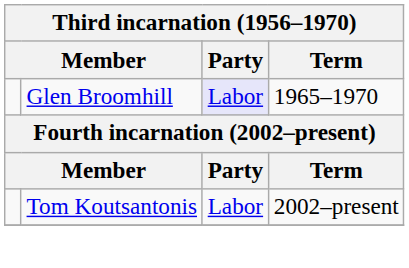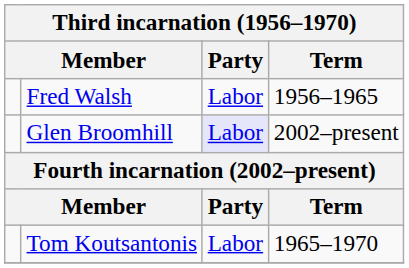+ row: Fred Walsh | Labor | 1956–1965
Glen Broomhill | Term: 1965–1970 -> 2002–present
Tom Koutsantonis | Term: 2002–present -> 1965–1970
